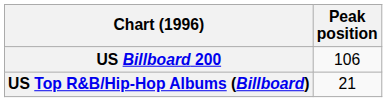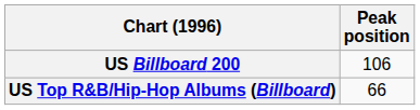US Top R&B/Hip-Hop Albums (Billboard) | Peak position: 21 -> 66
